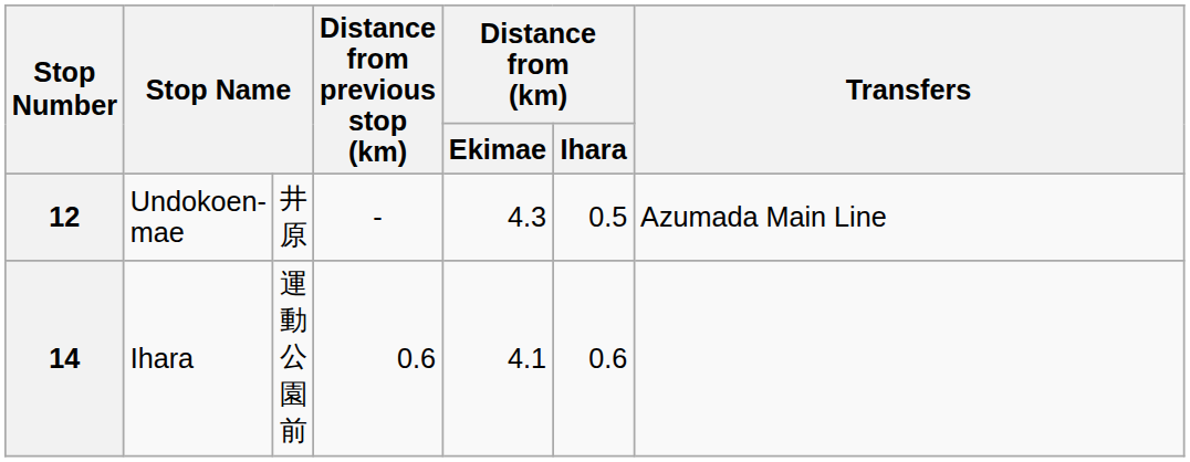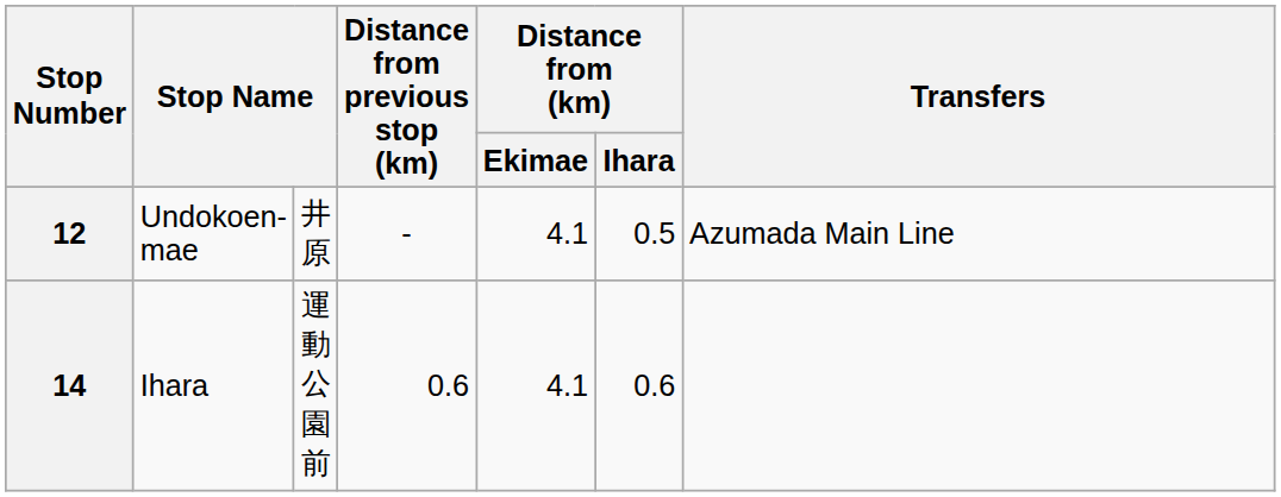12 | Distance from (km) / Ekimae: 4.3 -> 4.1
